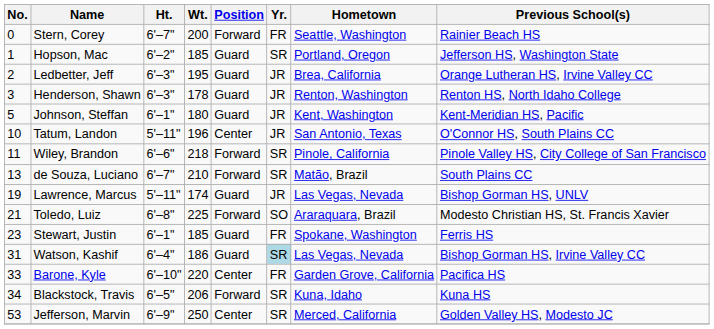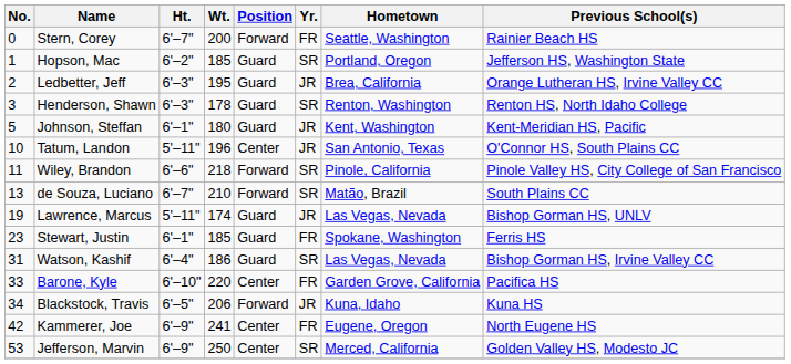Henderson, Shawn | Yr.: JR -> SR
- row: 21 | Toledo, Luiz | 6'–8" | 225 | Forward | SO | Araraquara, Brazil | Modesto Christian HS, St. Francis Xavier
Watson, Kashif | Yr.: lightblue background -> no background
Blackstock, Travis | Yr.: SR -> JR
+ row: 42 | Kammerer, Joe | 6'–9" | 241 | Center | FR | Eugene, Oregon | North Eugene HS
